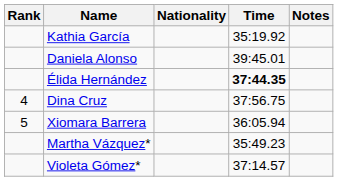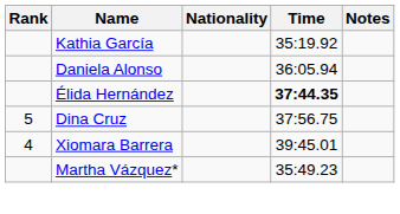Daniela Alonso | Time: 39:45.01 -> 36:05.94
Dina Cruz | Rank: 4 -> 5
Xiomara Barrera | Rank: 5 -> 4
Xiomara Barrera | Time: 36:05.94 -> 39:45.01
- row: Violeta Gómez* | 37:14.57
